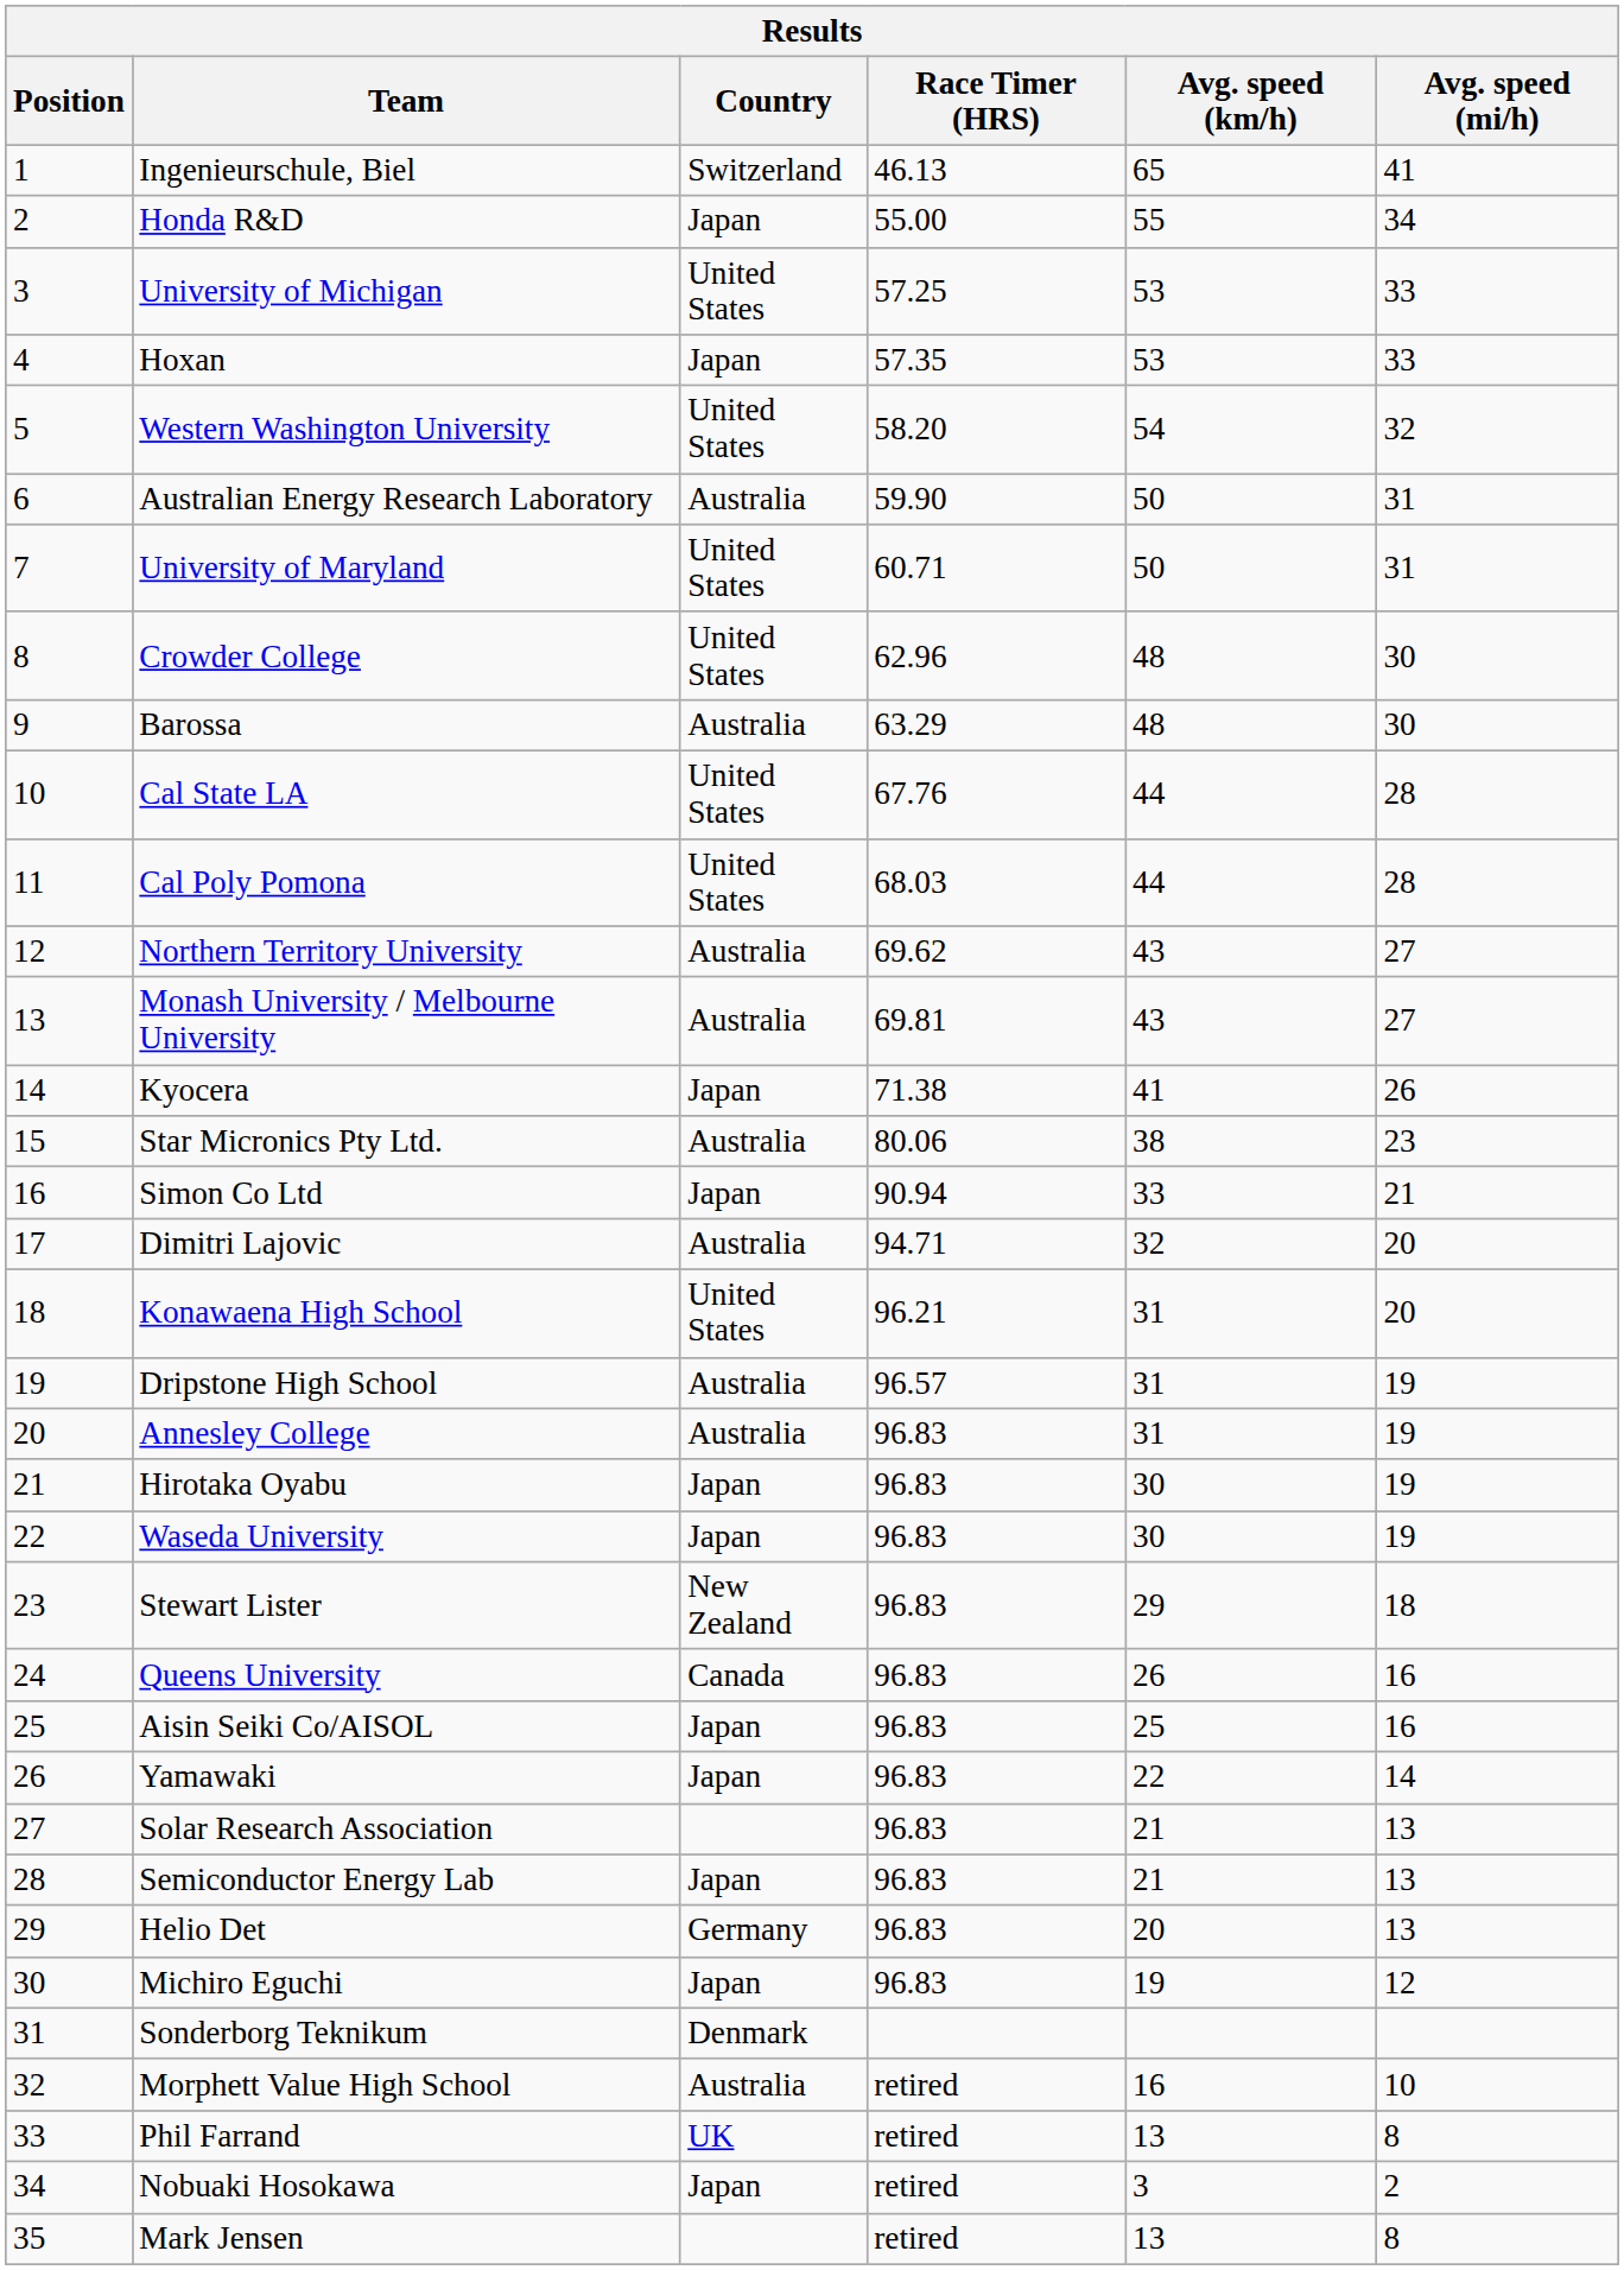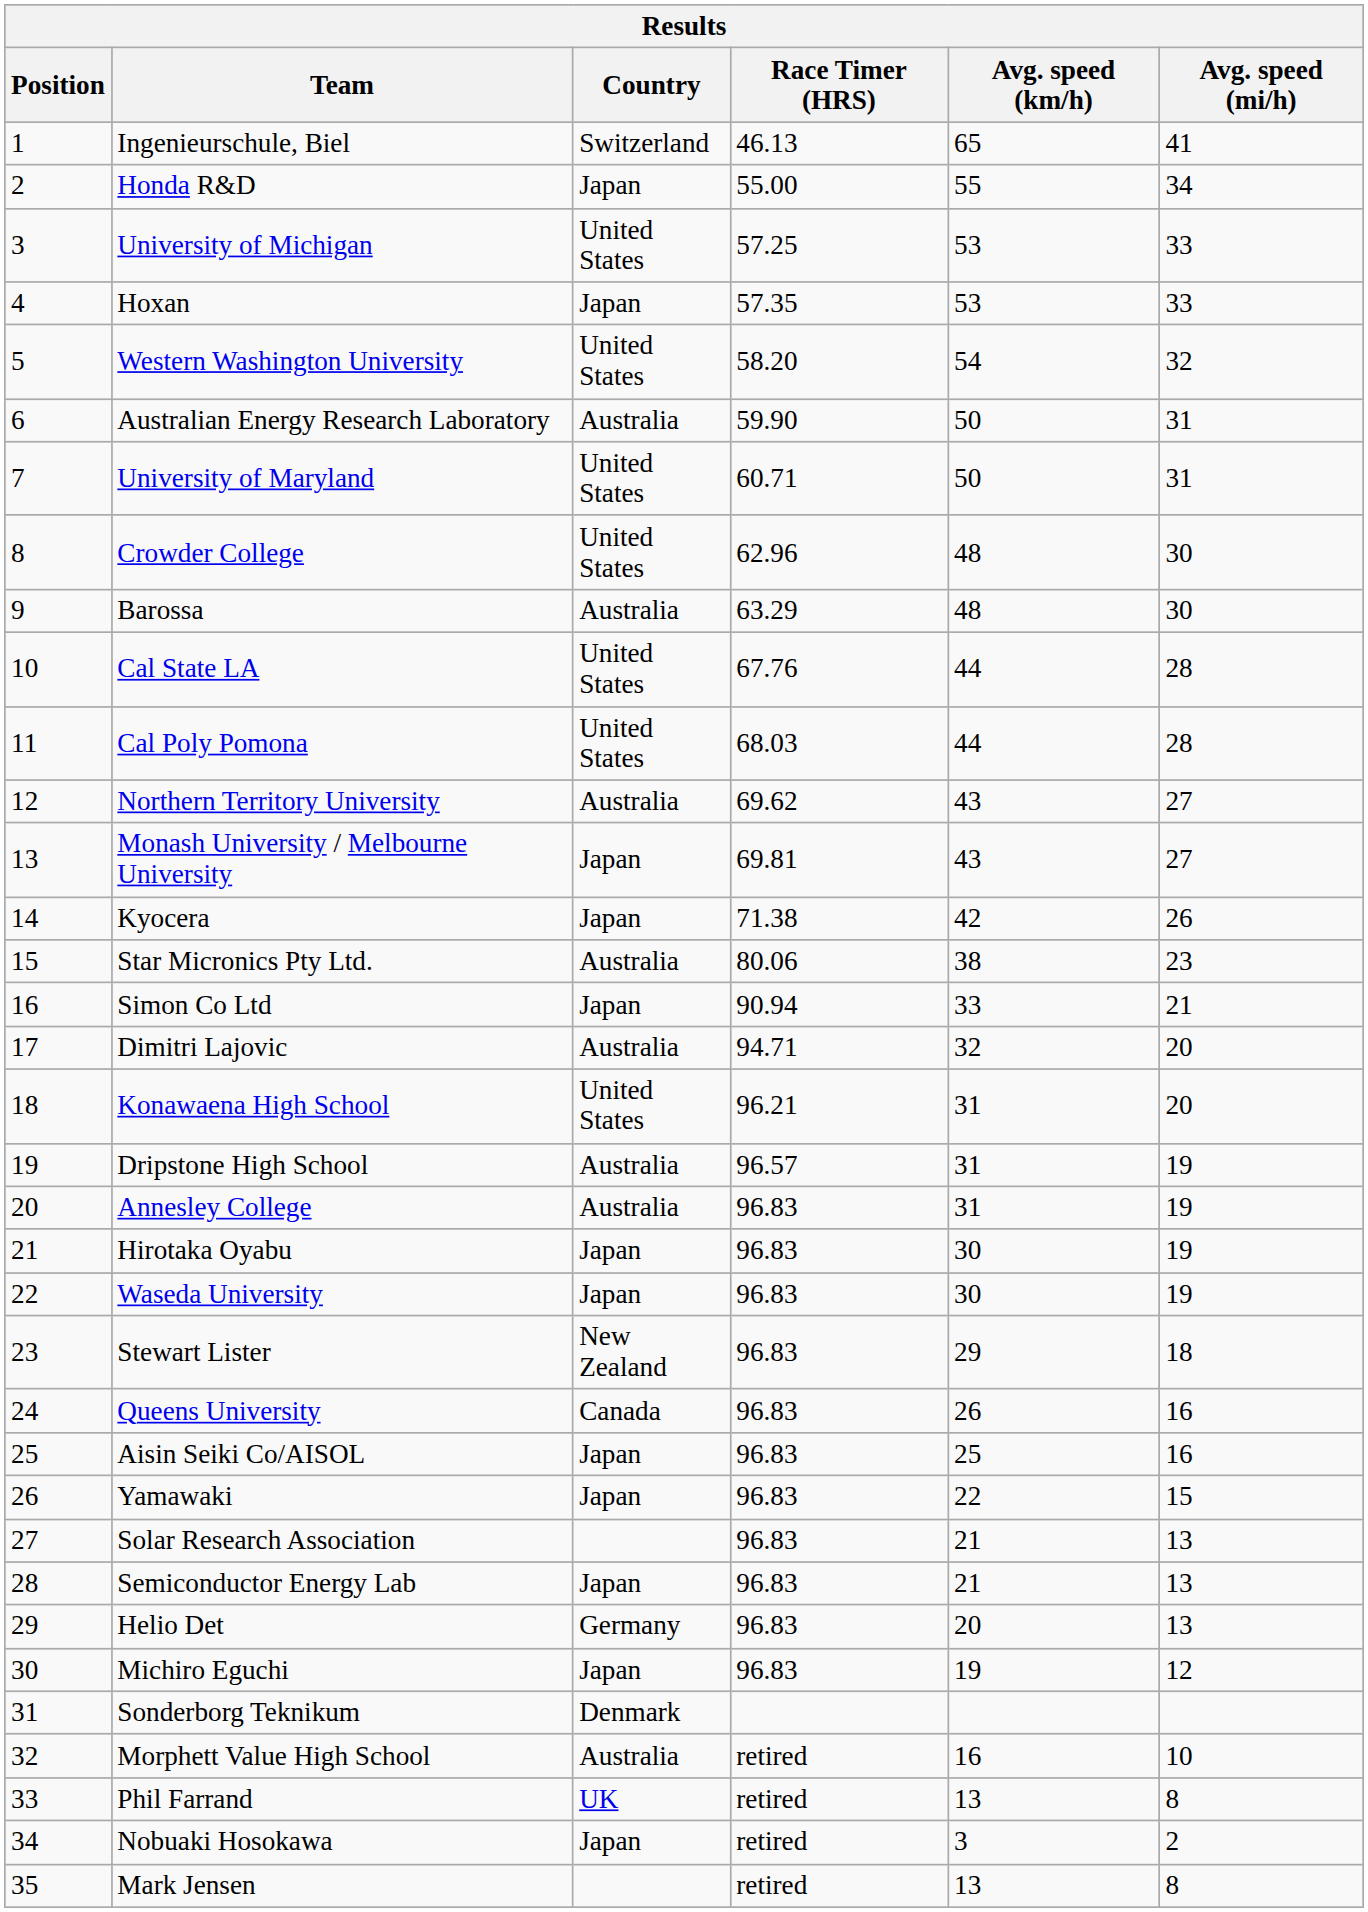Monash University / Melbourne University | Country: Australia -> Japan
Kyocera | Avg. speed (km/h): 41 -> 42
Yamawaki | Avg. speed (mi/h): 14 -> 15
